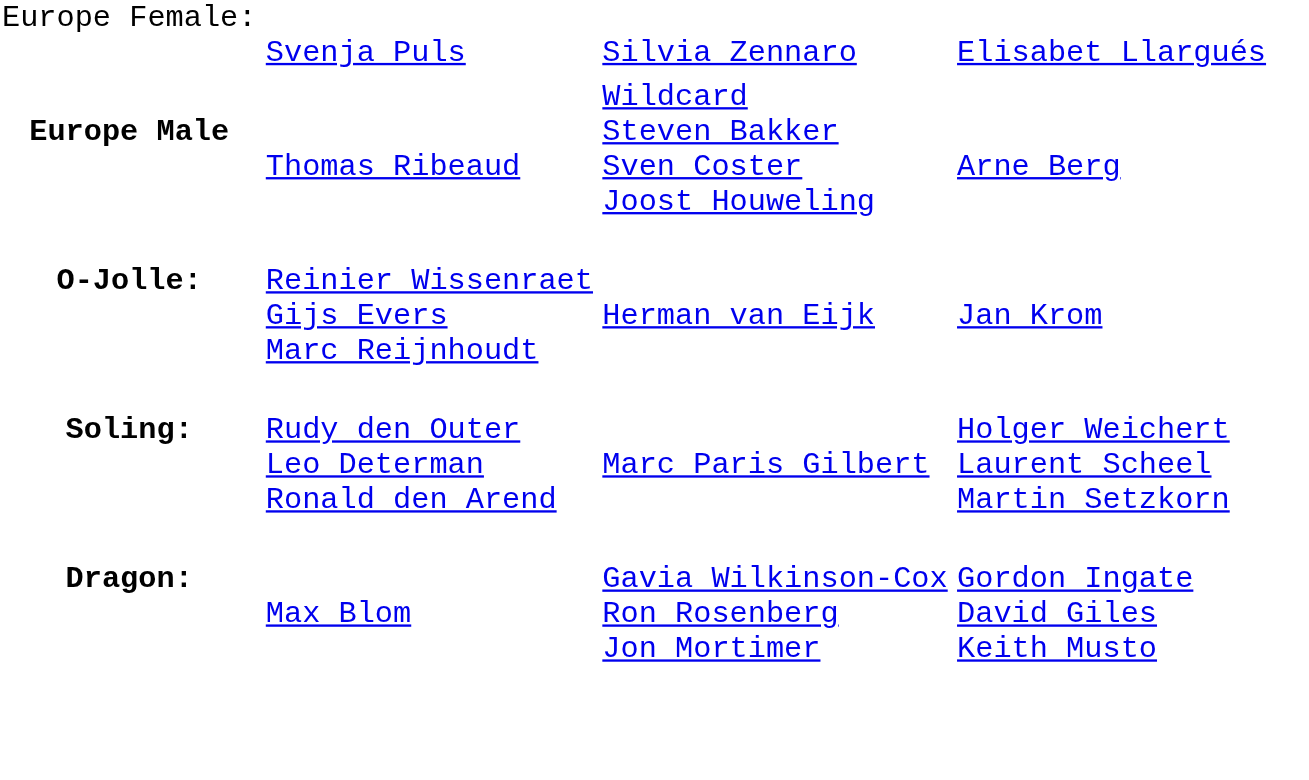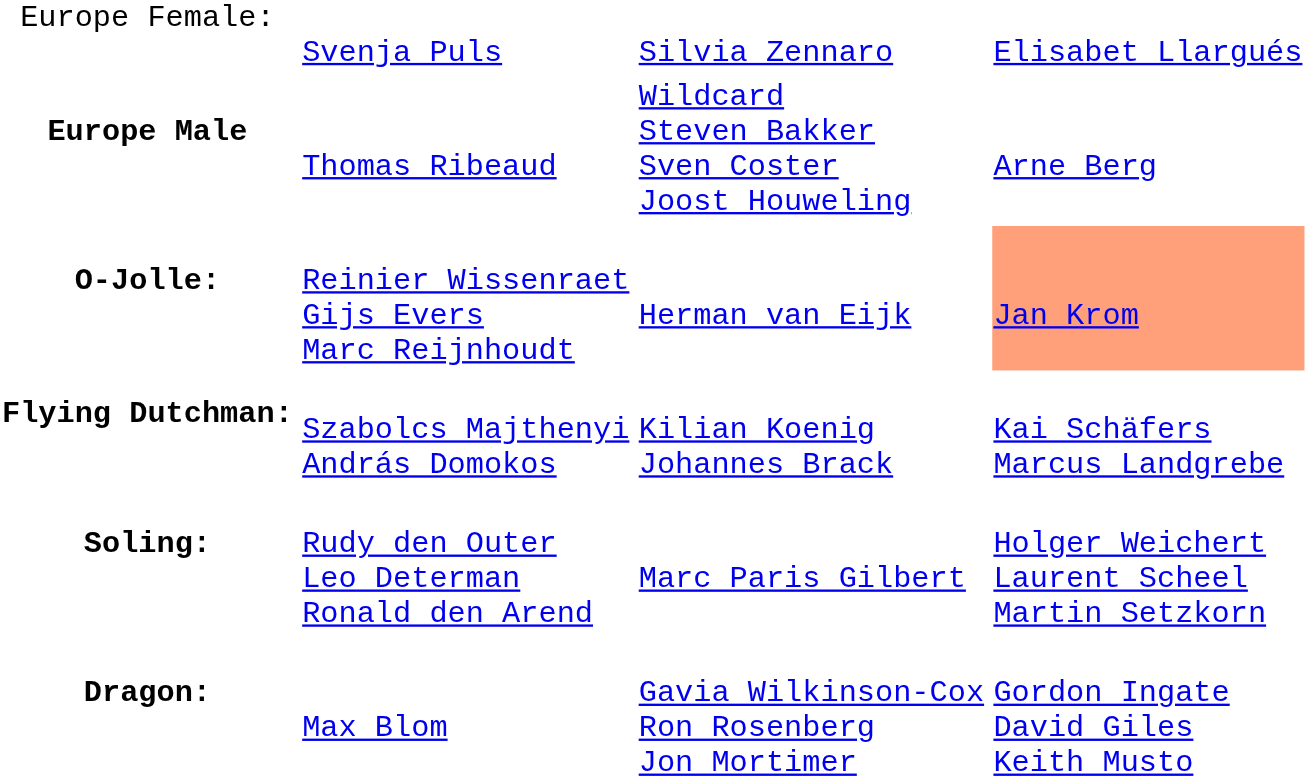O-Jolle: | column 4: no background -> lightsalmon background
+ row: Flying Dutchman: | Szabolcs Majthenyi András Domokos | Kilian Koenig Johannes Brack | Kai Schäfers Marcus Landgrebe
